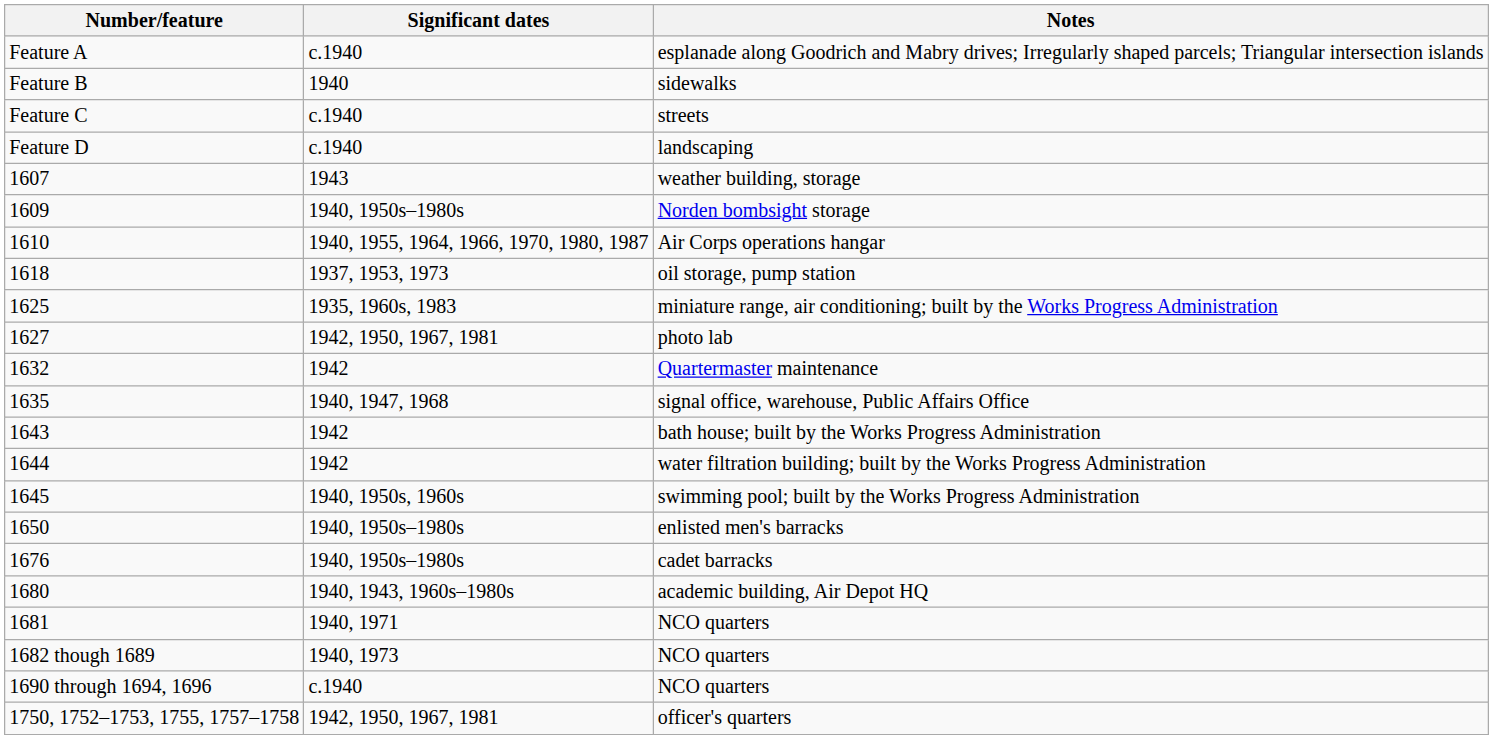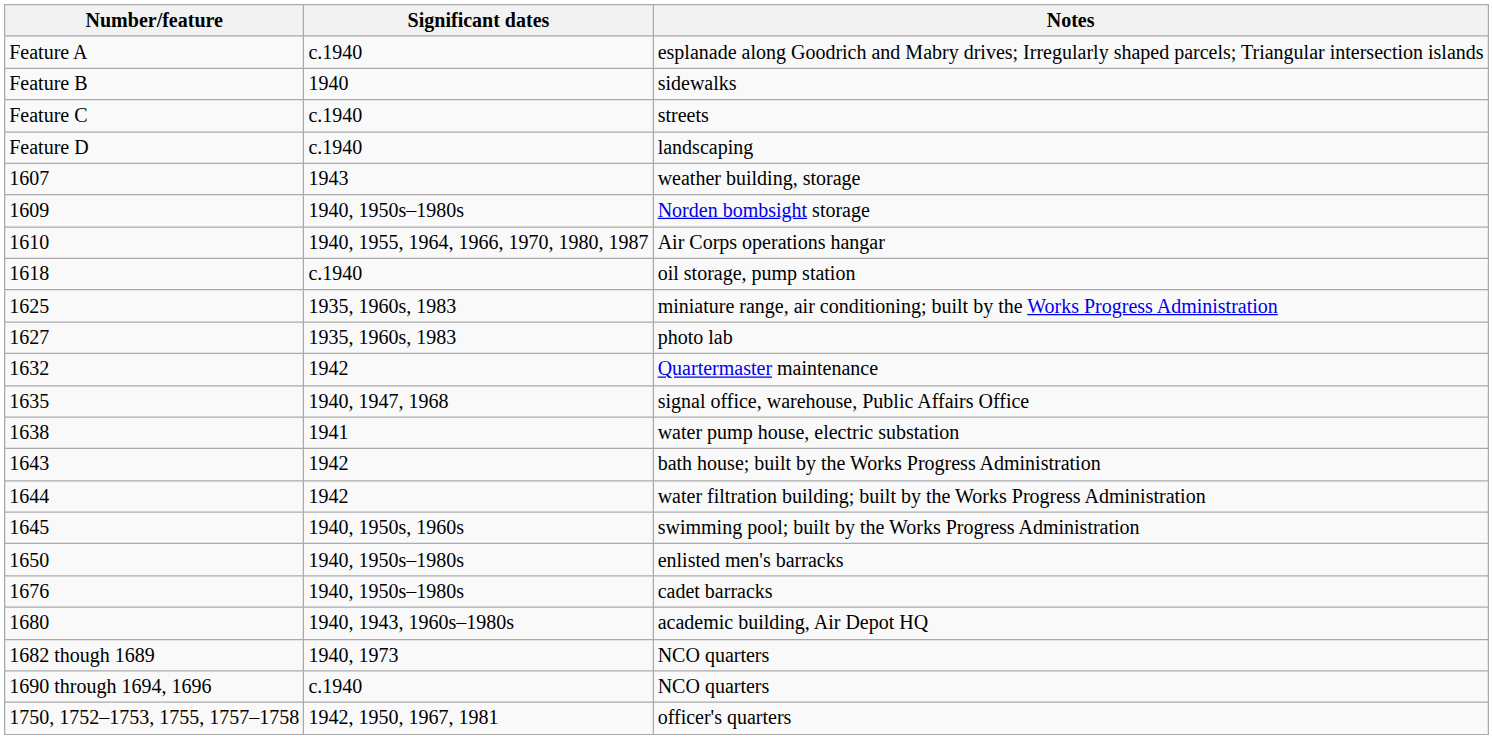oil storage, pump station | Significant dates: 1937, 1953, 1973 -> c.1940
photo lab | Significant dates: 1942, 1950, 1967, 1981 -> 1935, 1960s, 1983
+ row: 1638 | 1941 | water pump house, electric substation
- row: 1681 | 1940, 1971 | NCO quarters
